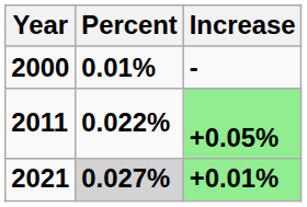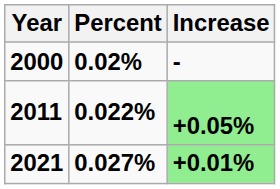2000 | Percent: 0.01% -> 0.02%
2021 | Percent: lightgrey background -> no background
